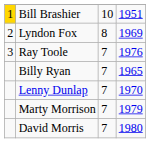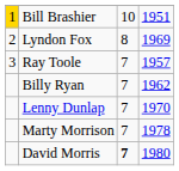Ray Toole | column 4: 1976 -> 1957
Billy Ryan | column 4: 1965 -> 1962
Marty Morrison | column 4: 1979 -> 1978
David Morris | column 3: normal -> bold
